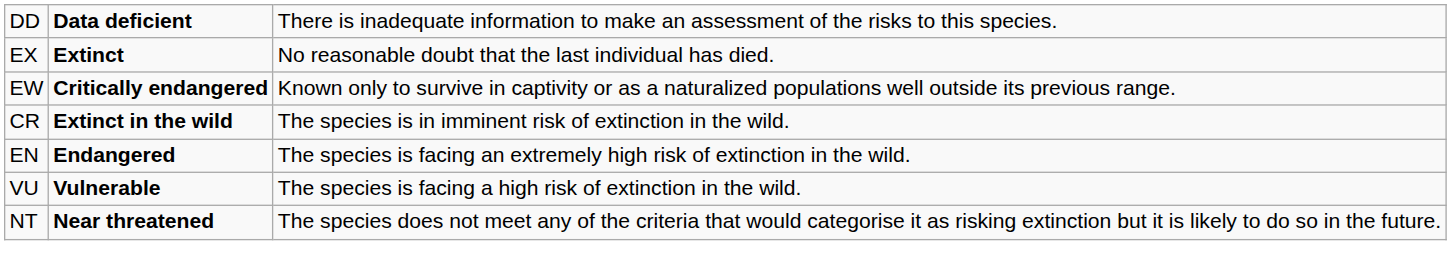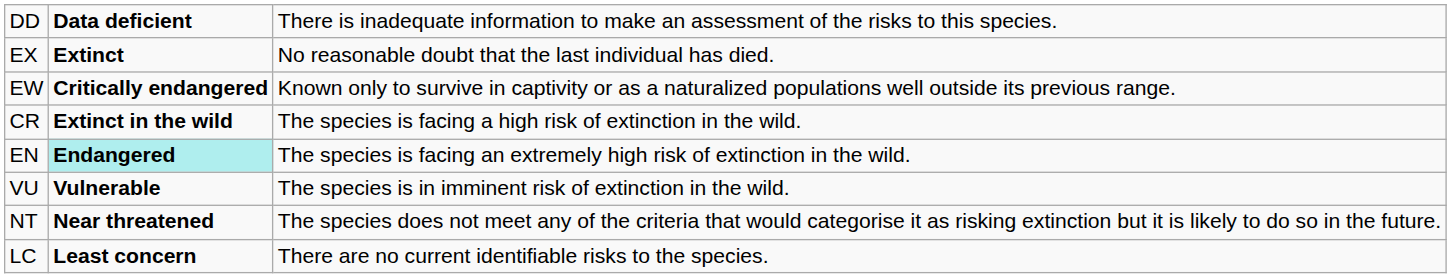CR | column 3: The species is in imminent risk of extinction in the wild. -> The species is facing a high risk of extinction in the wild.
EN | column 2: no background -> paleturquoise background
VU | column 3: The species is facing a high risk of extinction in the wild. -> The species is in imminent risk of extinction in the wild.
+ row: LC | Least concern | There are no current identifiable risks to the species.
